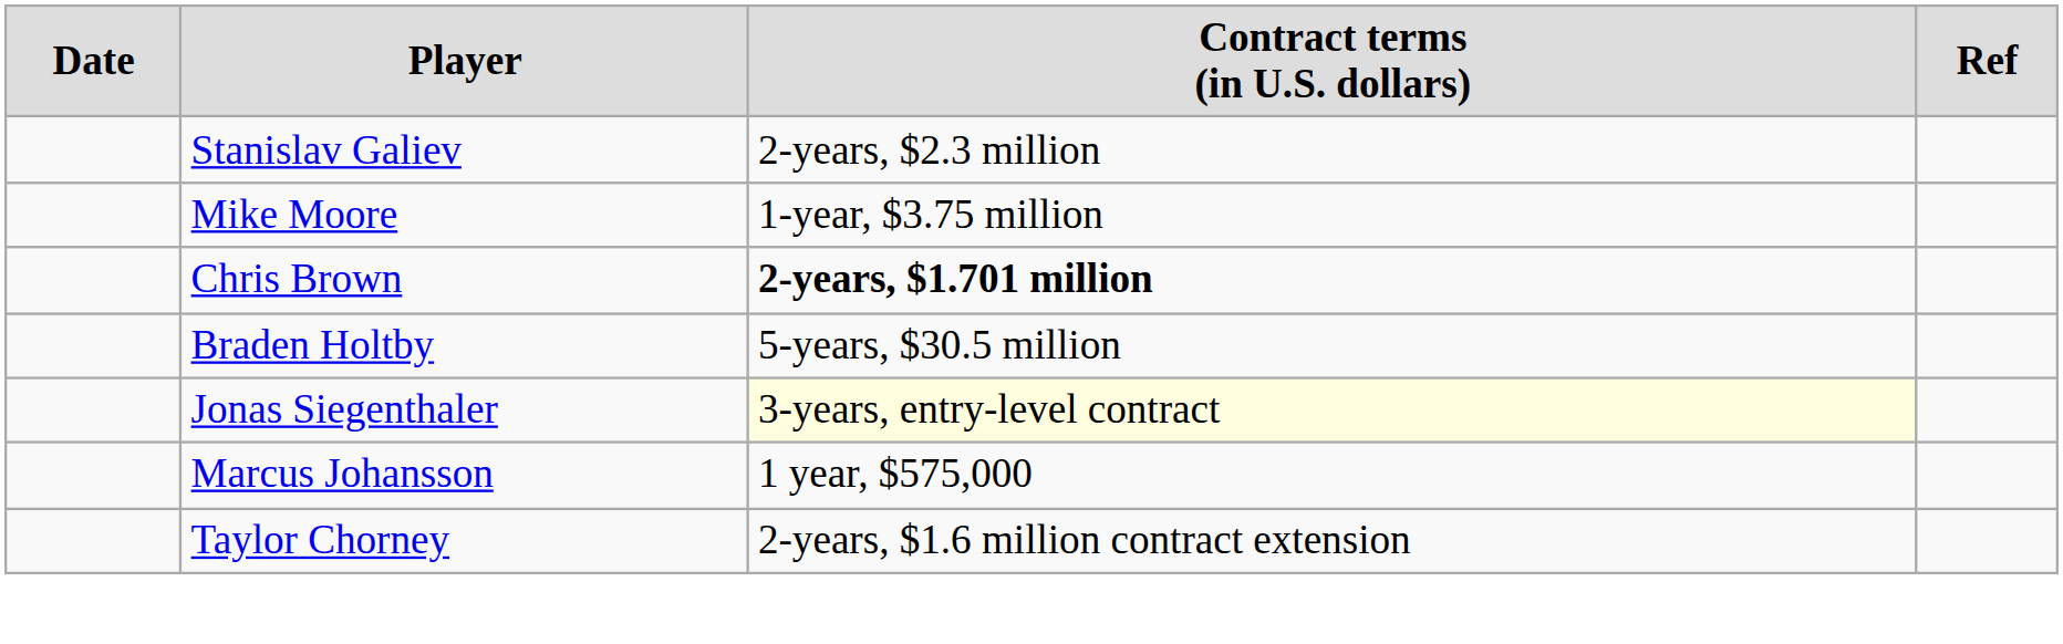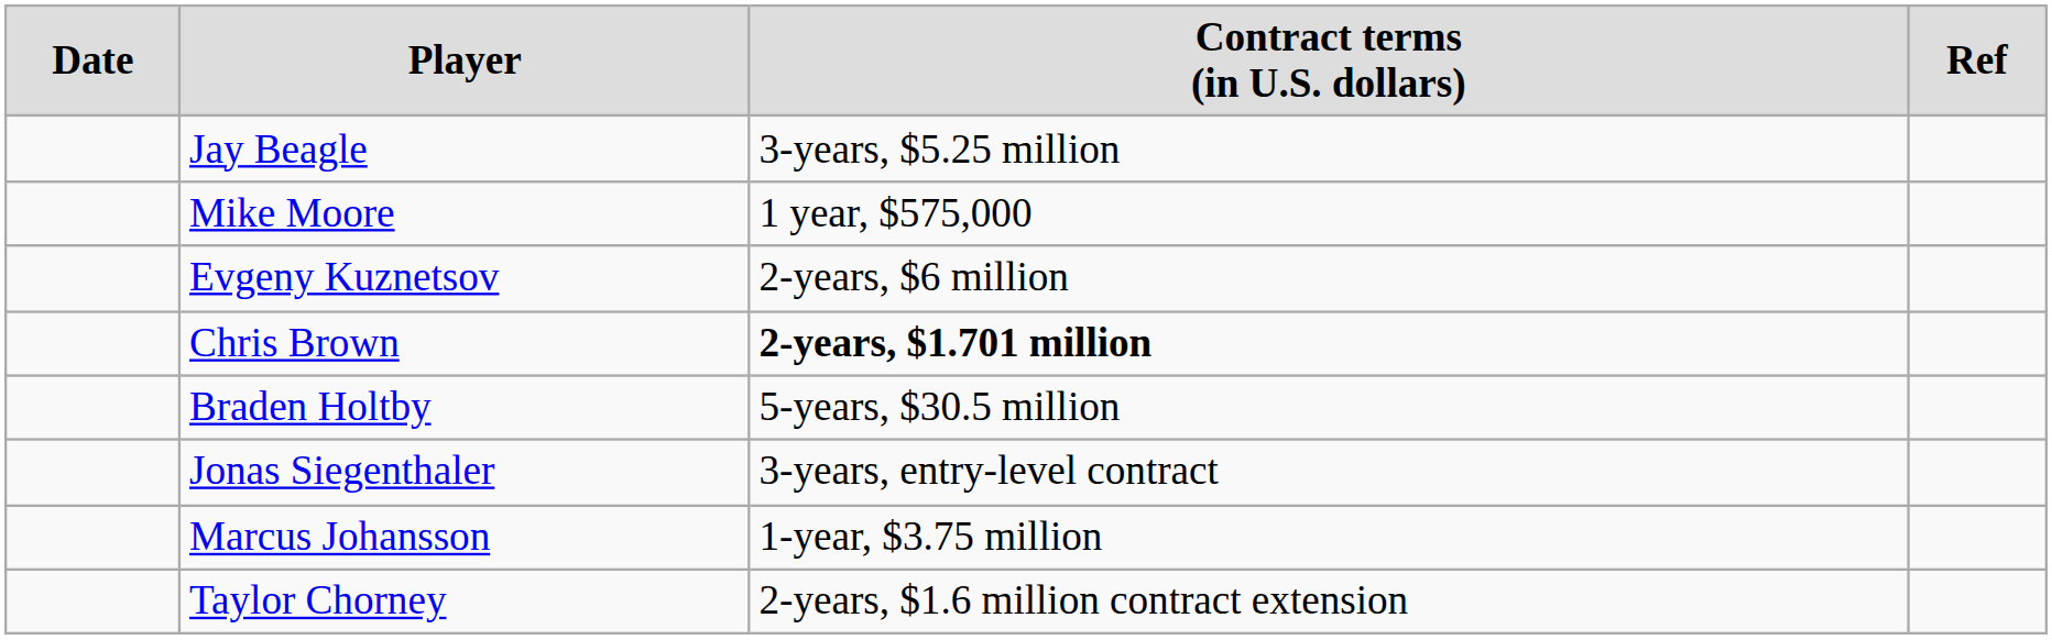+ row: Jay Beagle | 3-years, $5.25 million
- row: Stanislav Galiev | 2-years, $2.3 million
Mike Moore | column 3: 1-year, $3.75 million -> 1 year, $575,000
+ row: Evgeny Kuznetsov | 2-years, $6 million
Jonas Siegenthaler | column 3: lightyellow background -> no background
Marcus Johansson | column 3: 1 year, $575,000 -> 1-year, $3.75 million
